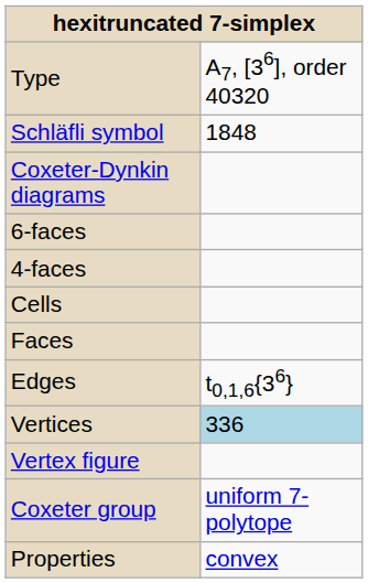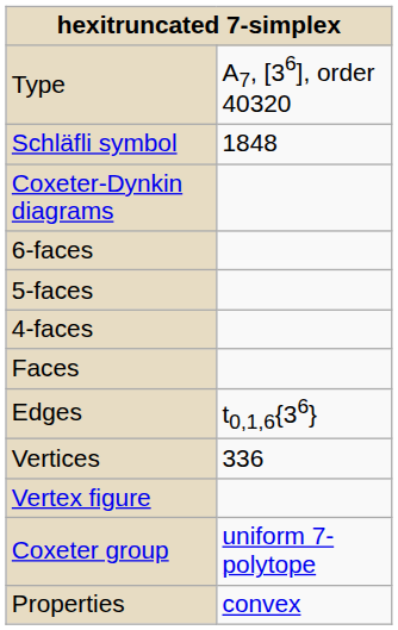+ row: 5-faces
- row: Cells
Vertices | column 2: lightblue background -> no background
